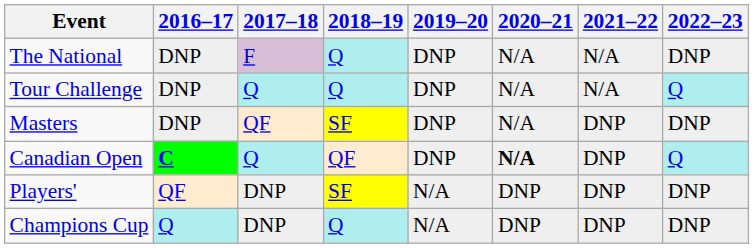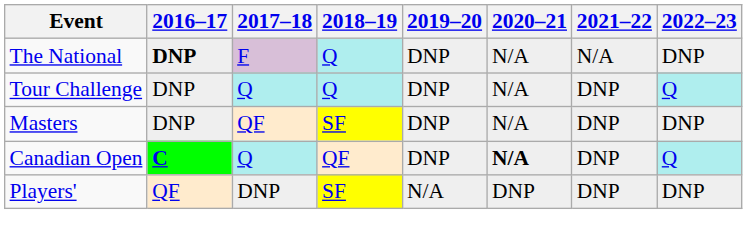The National | 2016–17: normal -> bold
Tour Challenge | 2021–22: N/A -> DNP
- row: Champions Cup | Q | DNP | Q | N/A | DNP | DNP | DNP
